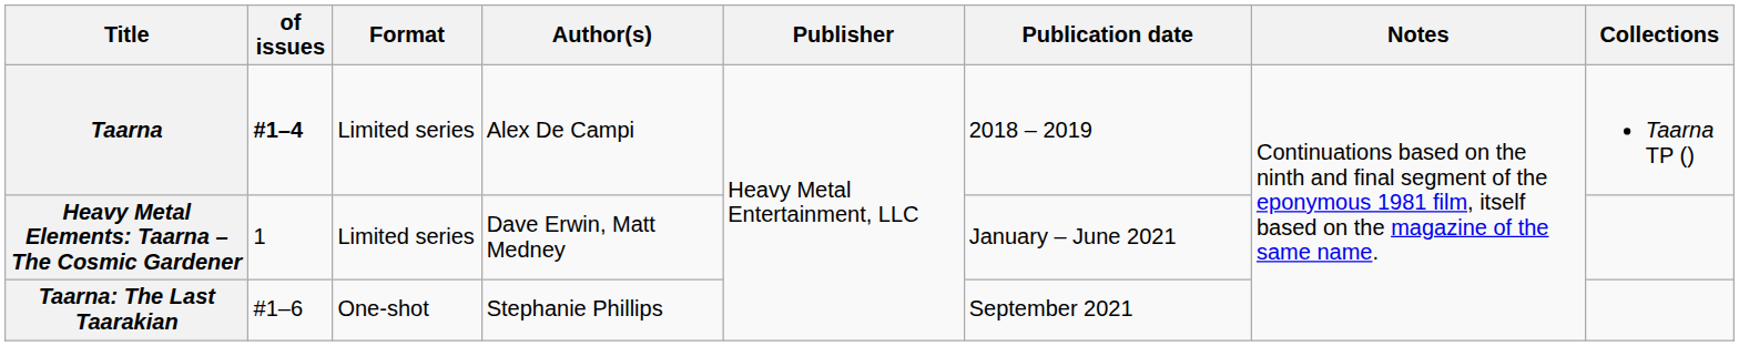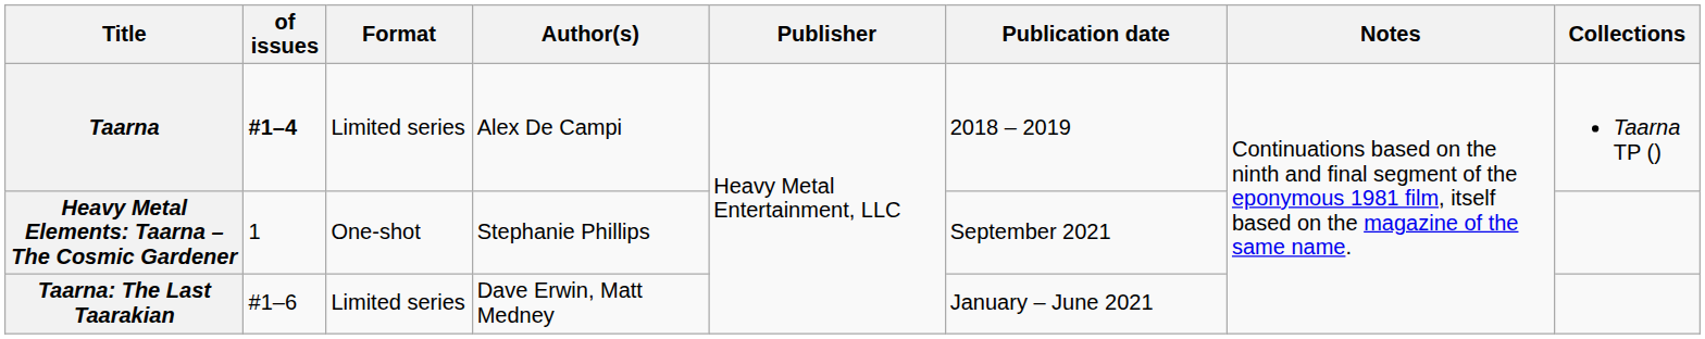Heavy Metal Elements: Taarna – The Cosmic Gardener | Format: Limited series -> One-shot
Heavy Metal Elements: Taarna – The Cosmic Gardener | Author(s): Dave Erwin, Matt Medney -> Stephanie Phillips
Heavy Metal Elements: Taarna – The Cosmic Gardener | Publication date: January – June 2021 -> September 2021
Taarna: The Last Taarakian | Format: One-shot -> Limited series
Taarna: The Last Taarakian | Author(s): Stephanie Phillips -> Dave Erwin, Matt Medney
Taarna: The Last Taarakian | Publication date: September 2021 -> January – June 2021
